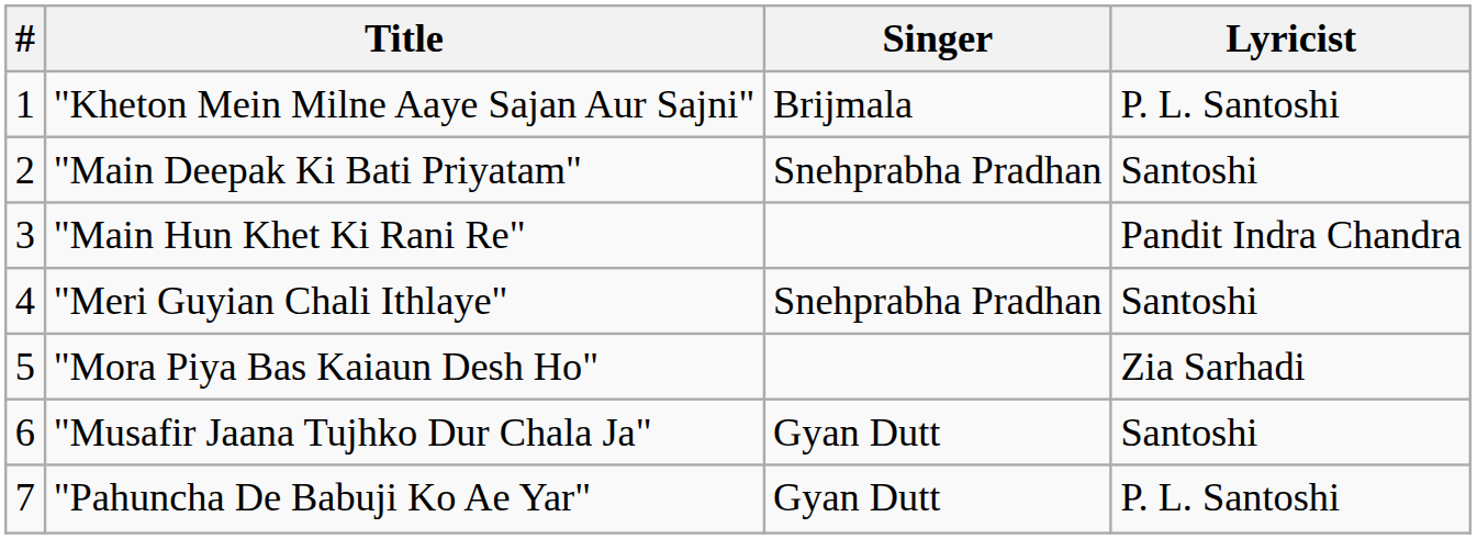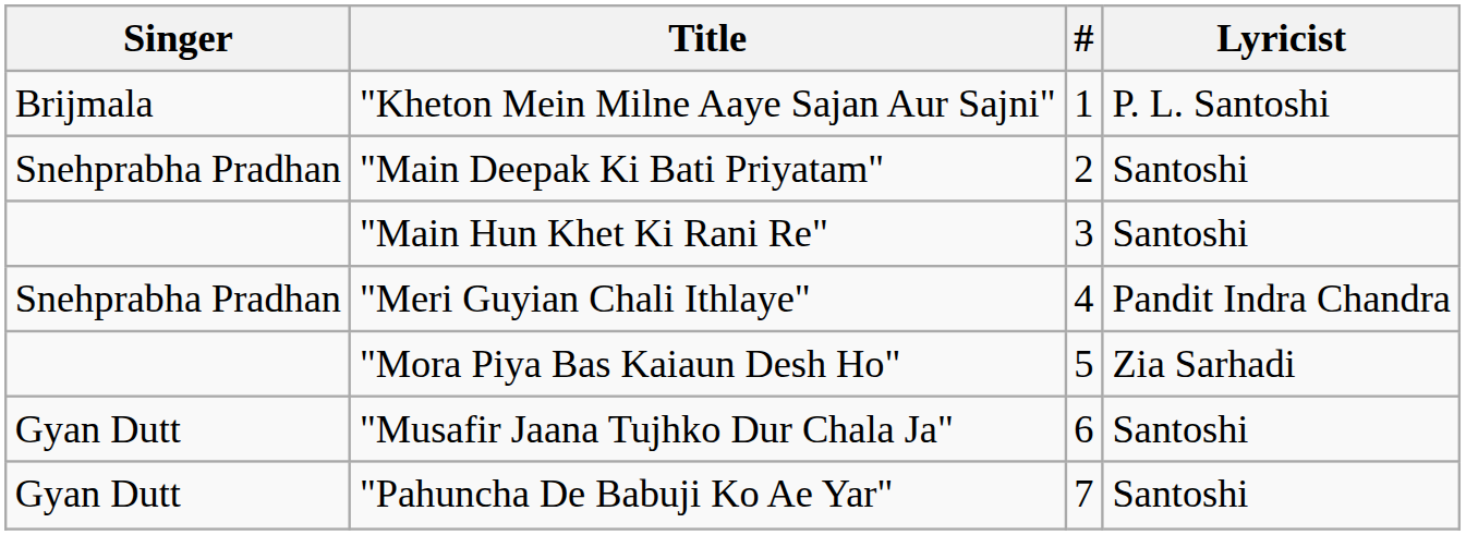columns swapped: # <-> Singer
"Main Hun Khet Ki Rani Re" | Lyricist: Pandit Indra Chandra -> Santoshi
"Meri Guyian Chali Ithlaye" | Lyricist: Santoshi -> Pandit Indra Chandra
"Pahuncha De Babuji Ko Ae Yar" | Lyricist: P. L. Santoshi -> Santoshi
